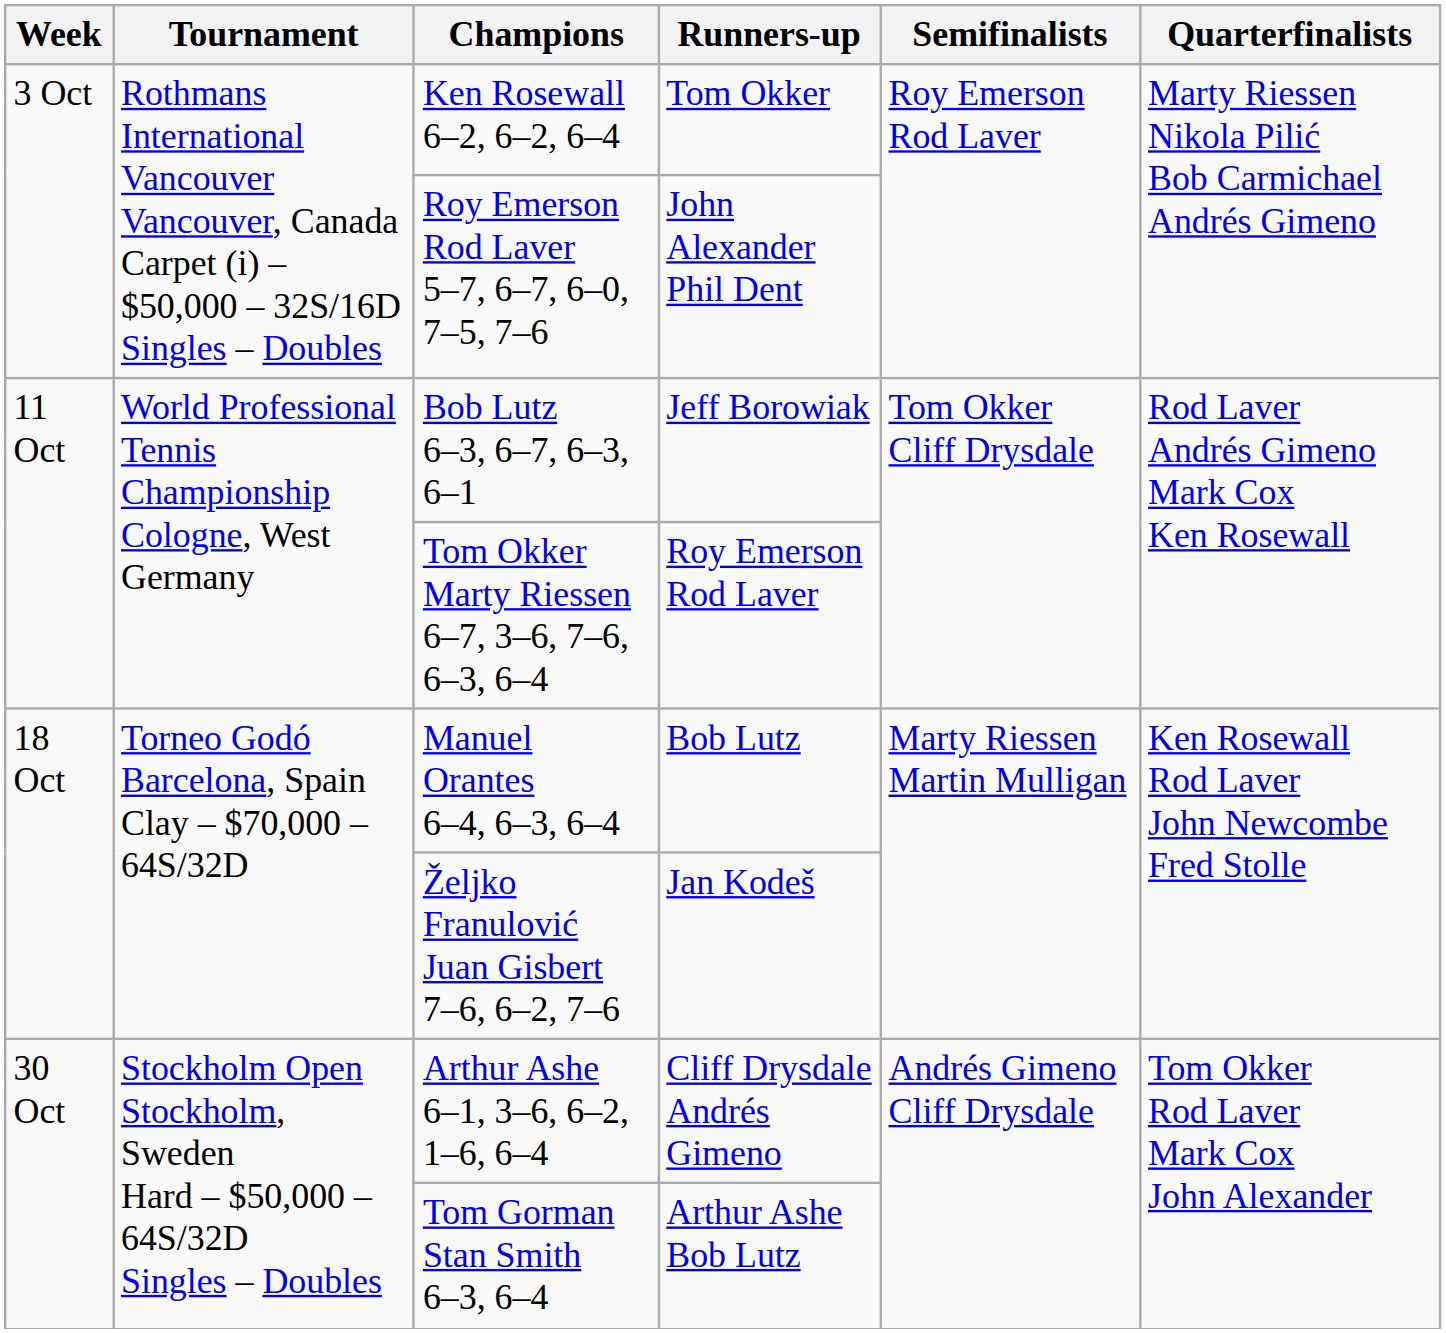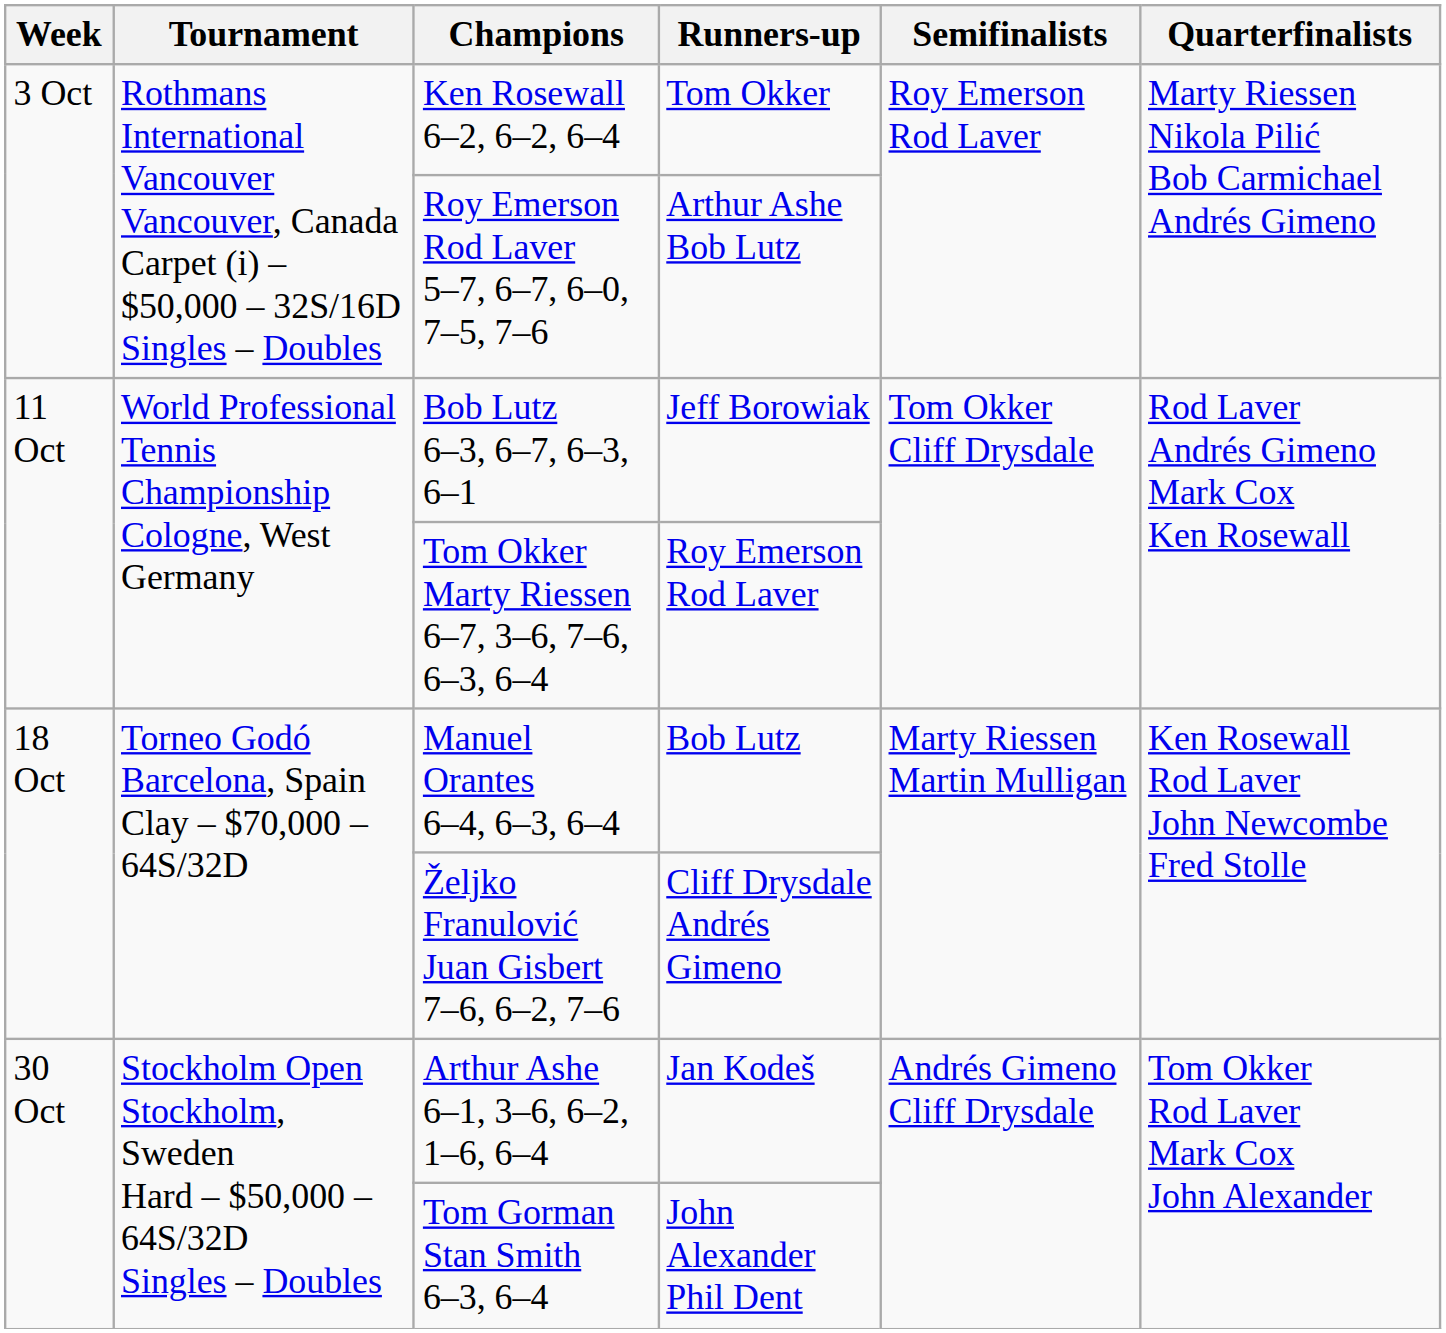Roy Emerson Rod Laver 5–7, 6–7, 6–0, 7–5, 7–6 | Runners-up: John Alexander Phil Dent -> Arthur Ashe Bob Lutz
Željko Franulović Juan Gisbert 7–6, 6–2, 7–6 | Runners-up: Jan Kodeš -> Cliff Drysdale Andrés Gimeno
Arthur Ashe 6–1, 3–6, 6–2, 1–6, 6–4 | Runners-up: Cliff Drysdale Andrés Gimeno -> Jan Kodeš
Tom Gorman Stan Smith 6–3, 6–4 | Runners-up: Arthur Ashe Bob Lutz -> John Alexander Phil Dent
